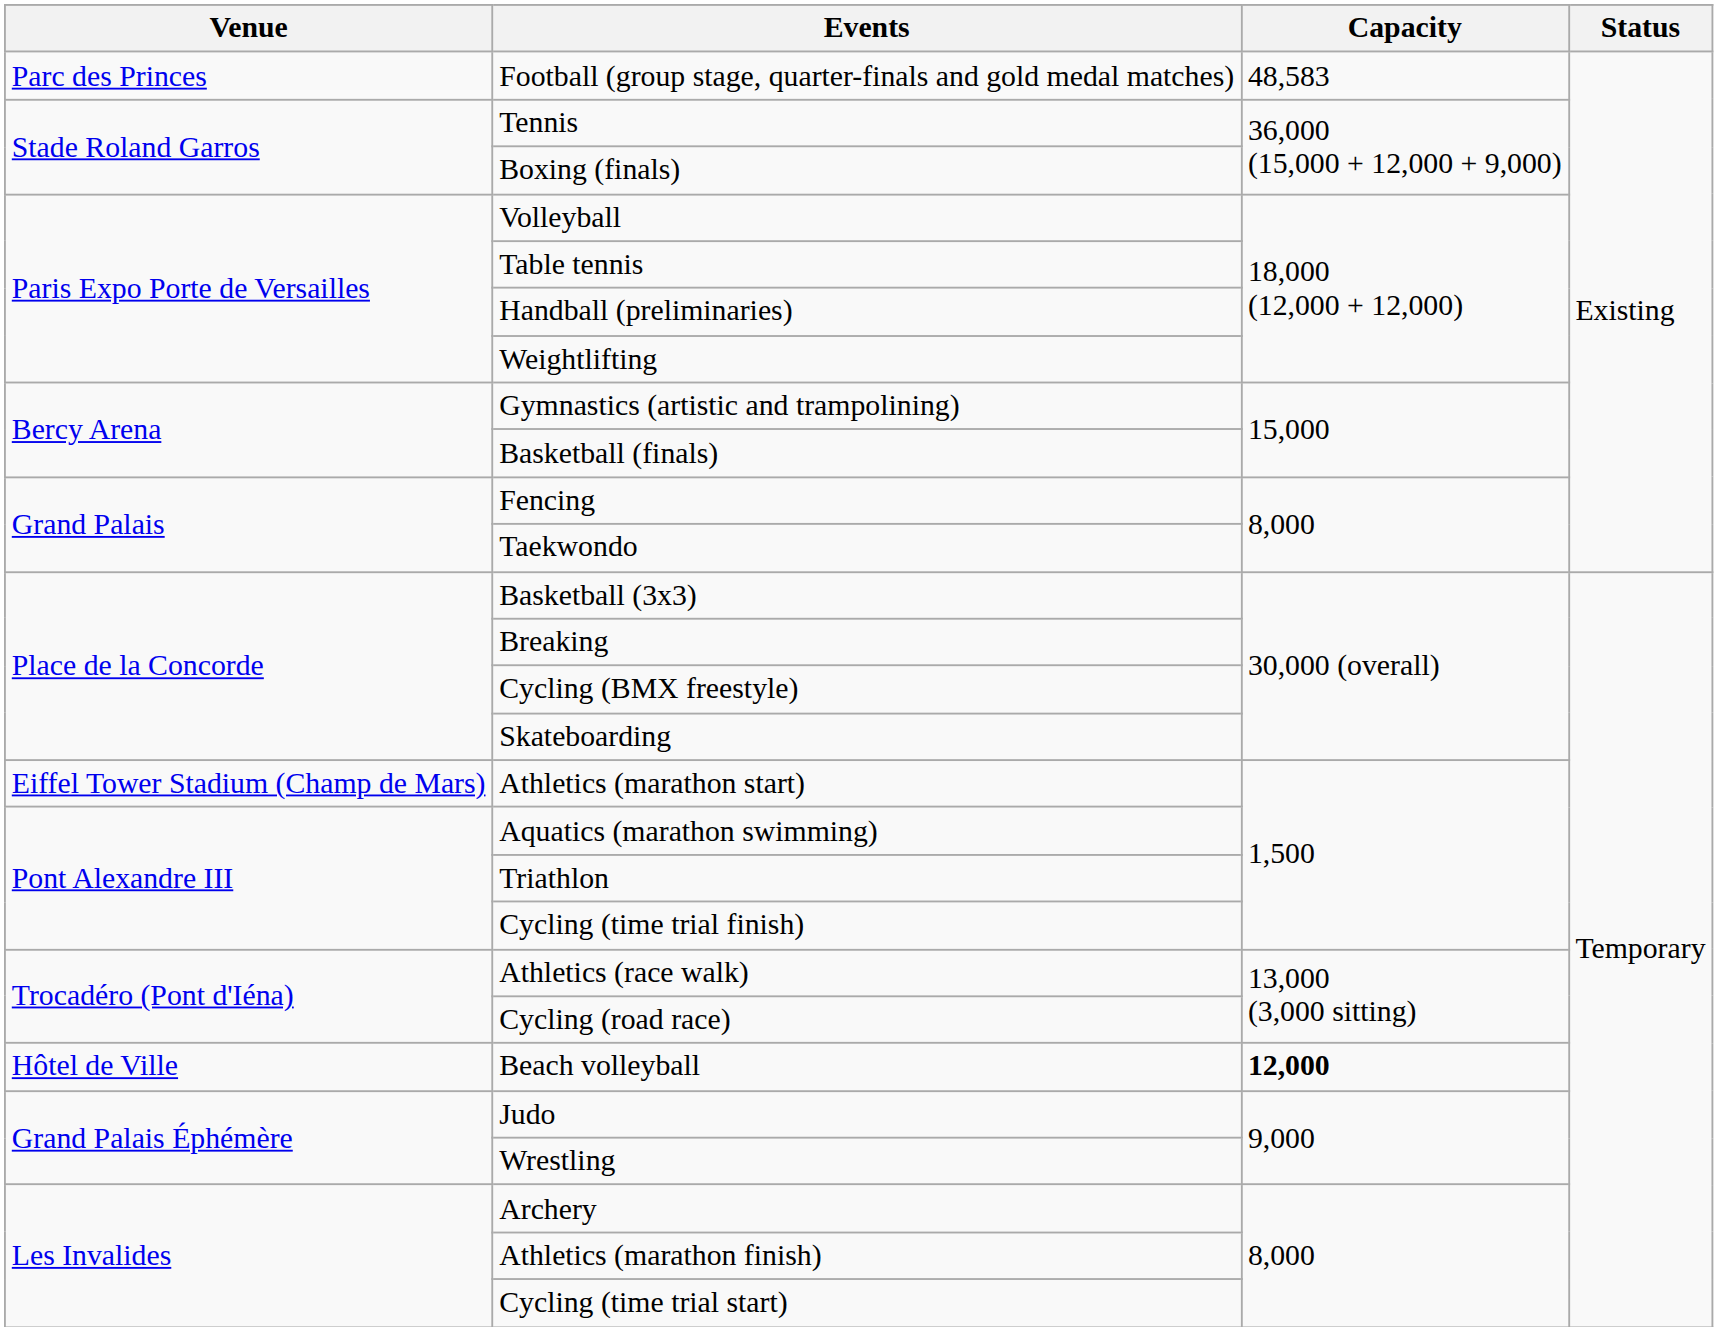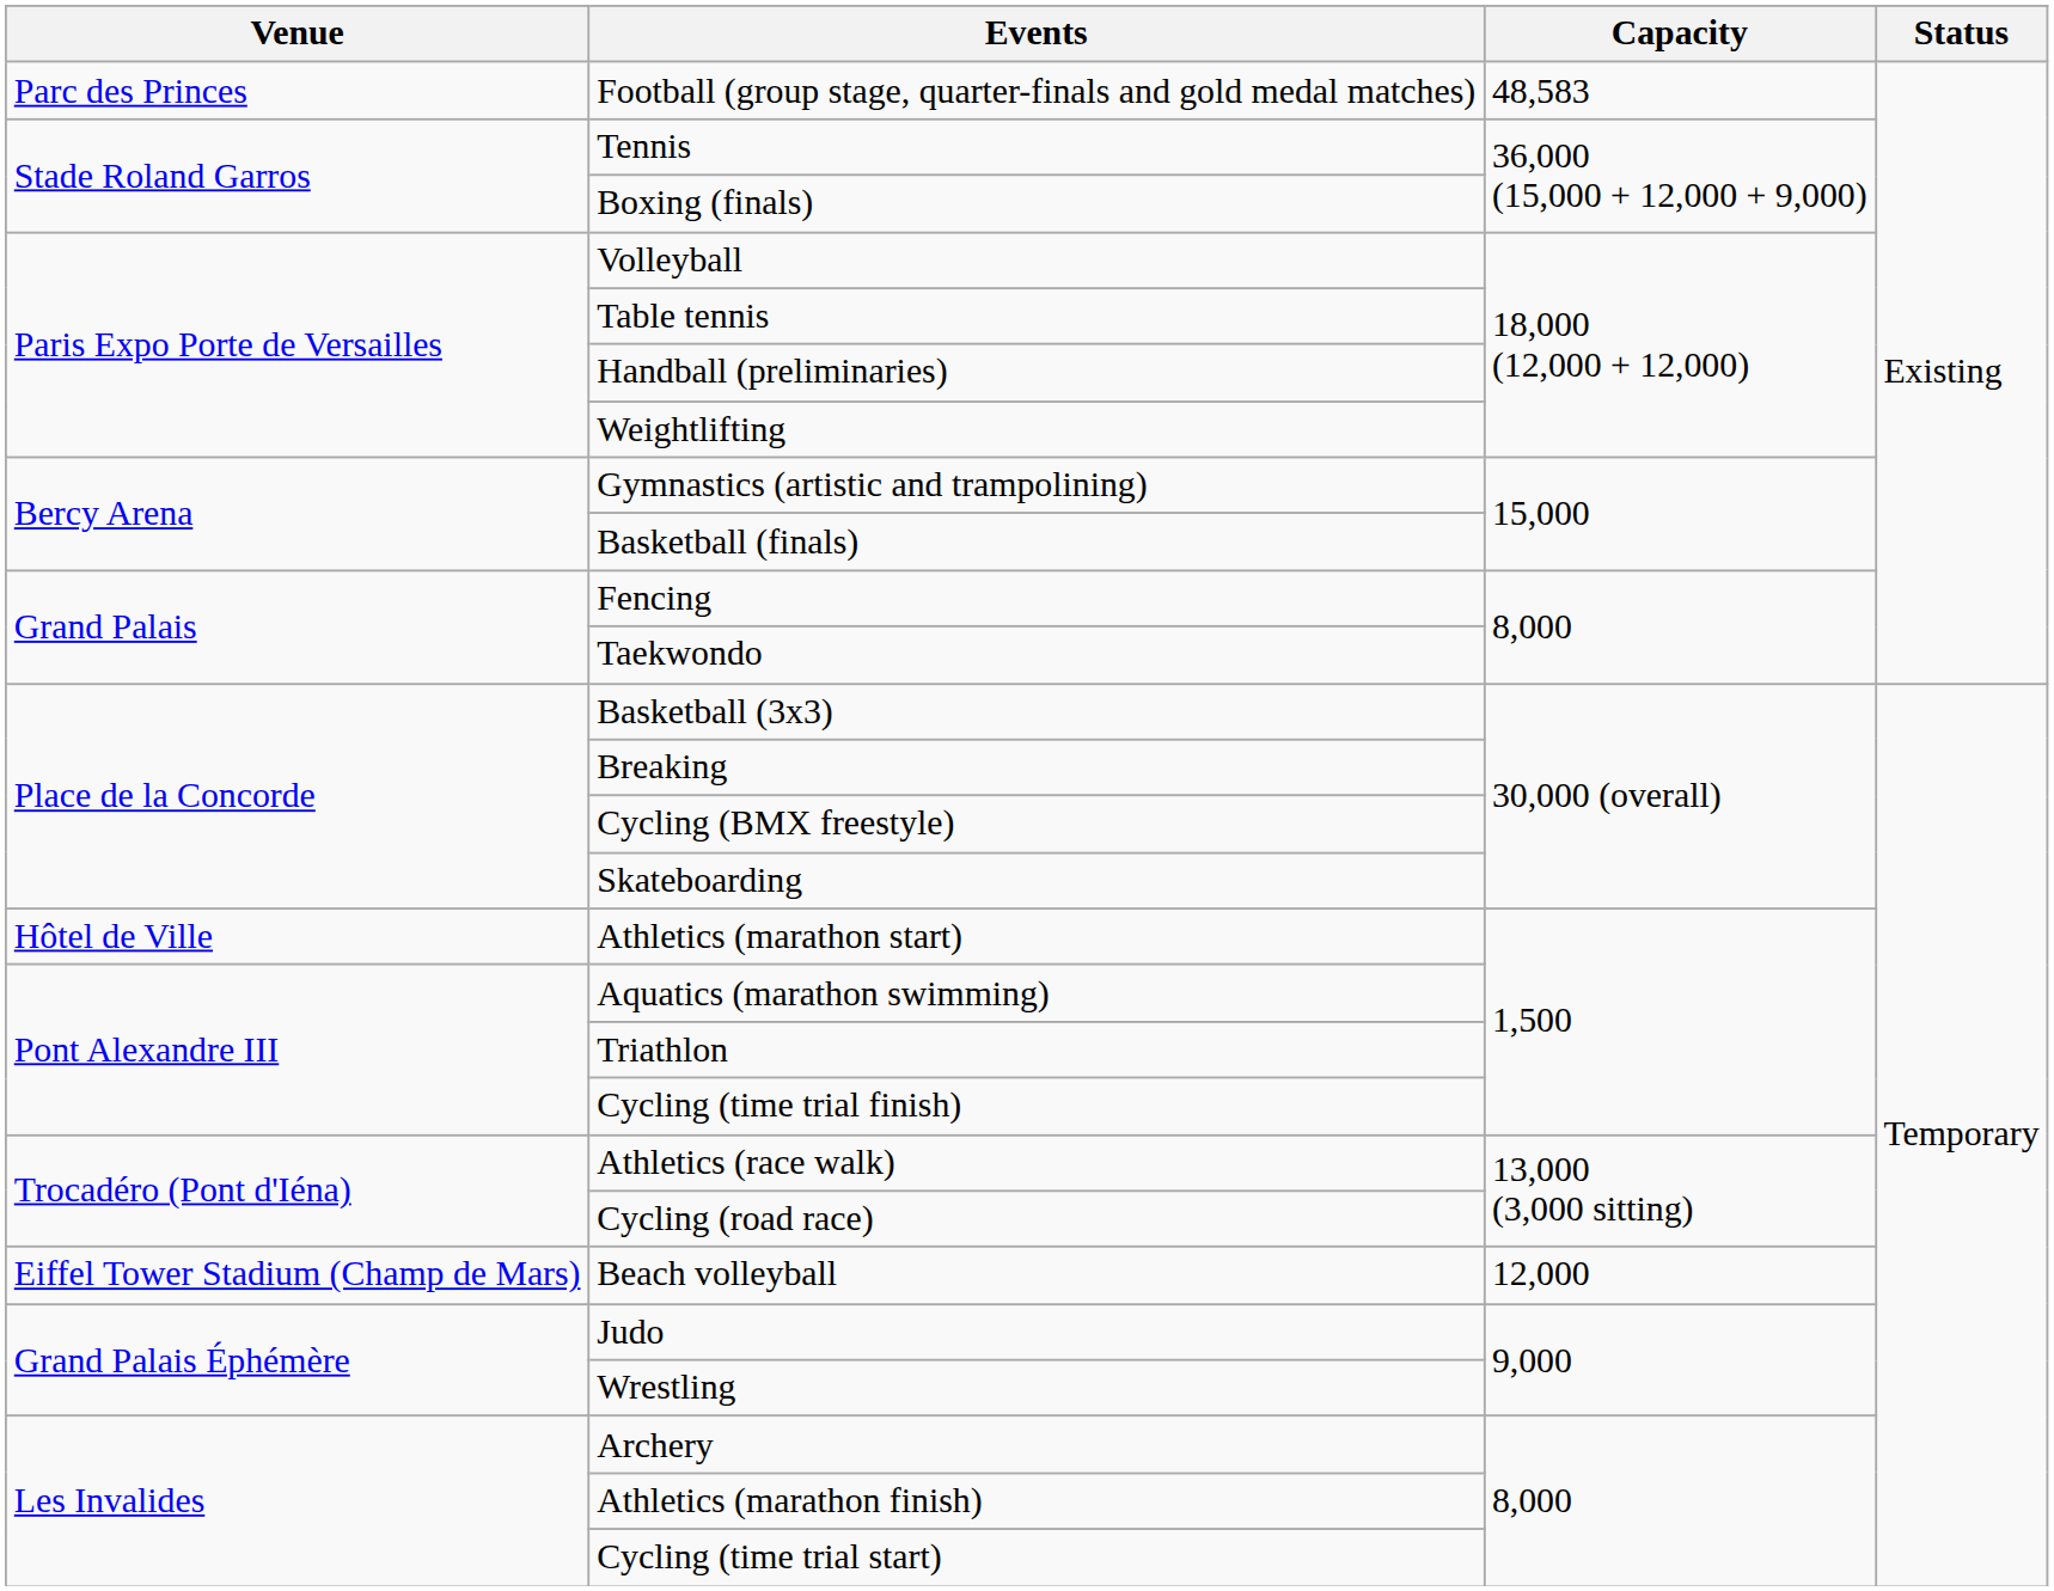Athletics (marathon start) | Venue: Eiffel Tower Stadium (Champ de Mars) -> Hôtel de Ville
Beach volleyball | Venue: Hôtel de Ville -> Eiffel Tower Stadium (Champ de Mars)
Beach volleyball | Capacity: bold -> normal
